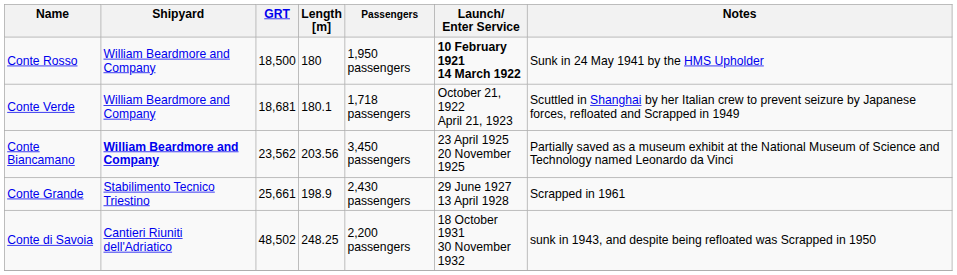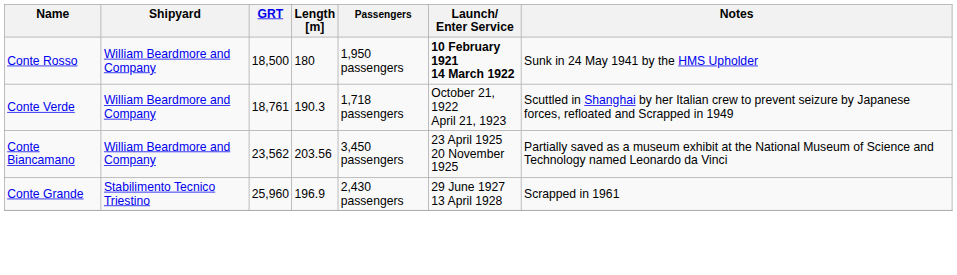Conte Verde | GRT: 18,681 -> 18,761
Conte Verde | Length [m]: 180.1 -> 190.3
Conte Biancamano | Shipyard: bold -> normal
Conte Grande | GRT: 25,661 -> 25,960
Conte Grande | Length [m]: 198.9 -> 196.9
- row: Conte di Savoia | Cantieri Riuniti dell'Adriatico | 48,502 | 248.25 | 2,200 passengers | 18 October 1931 30 November 1932 | sunk in 1943, and despite being refloated was Scrapped in 1950
